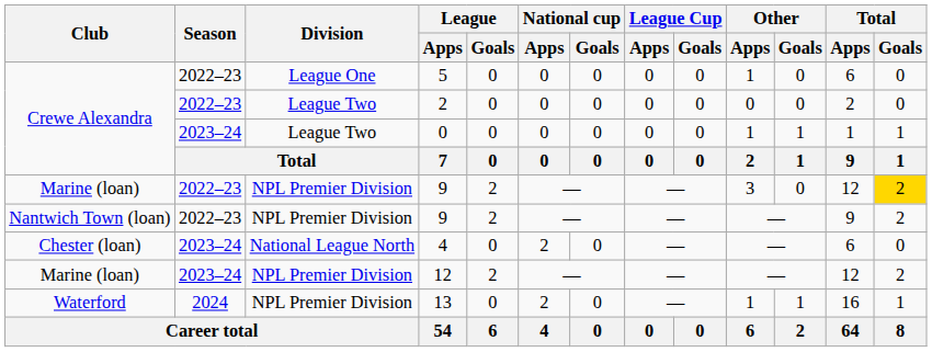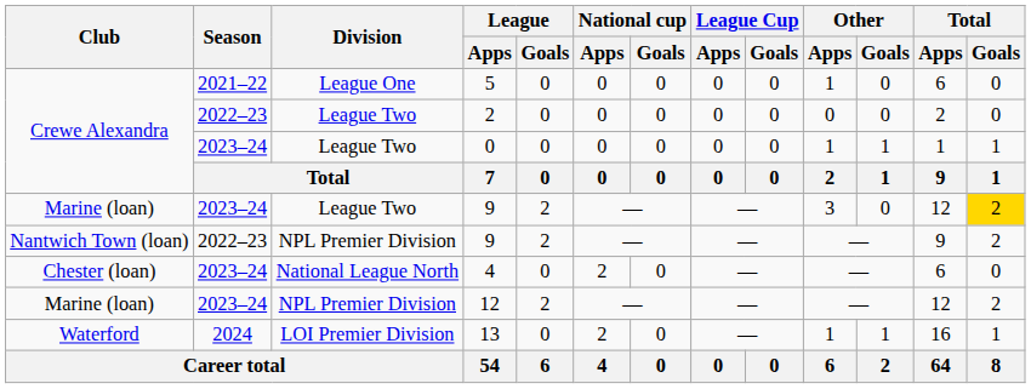5 | Season: 2022–23 -> 2021–22
Marine (loan) / 9 | Season: 2022–23 -> 2023–24
Marine (loan) / 9 | Division: NPL Premier Division -> League Two
13 | Division: NPL Premier Division -> LOI Premier Division
